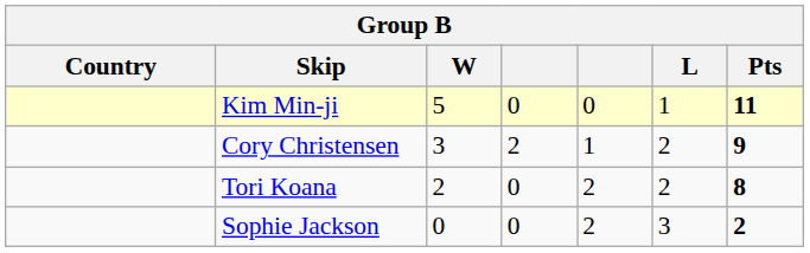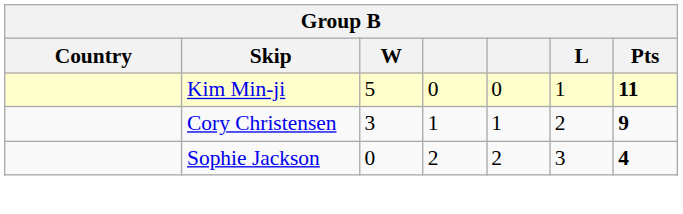Cory Christensen | column 4: 2 -> 1
- row: Tori Koana | 2 | 0 | 2 | 2 | 8
Sophie Jackson | column 4: 0 -> 2
Sophie Jackson | Pts: 2 -> 4
